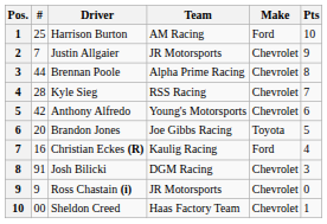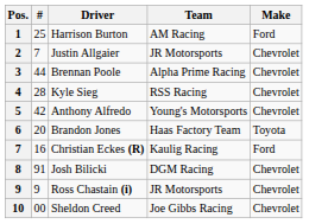- column: Pts | 10 | 9 | 8 | 7 | 6 | 5 | 4 | 3 | 0 | 1
Brandon Jones | Team: Joe Gibbs Racing -> Haas Factory Team
Sheldon Creed | Team: Haas Factory Team -> Joe Gibbs Racing
